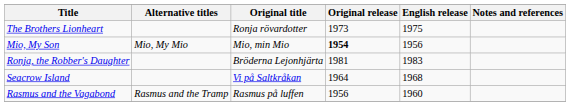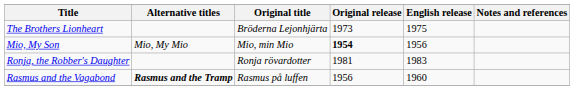The Brothers Lionheart | Original title: Ronja rövardotter -> Bröderna Lejonhjärta
Ronja, the Robber's Daughter | Original title: Bröderna Lejonhjärta -> Ronja rövardotter
- row: Seacrow Island | Vi på Saltkråkan | 1964 | 1968
Rasmus and the Vagabond | Alternative titles: normal -> bold
